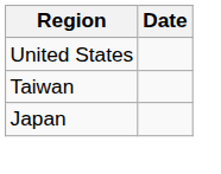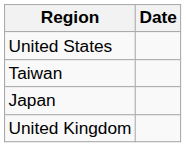+ row: United Kingdom
